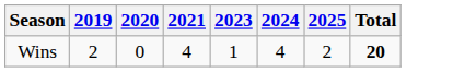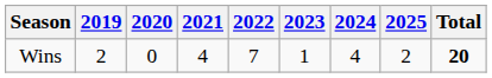+ column: 2022 | 7
